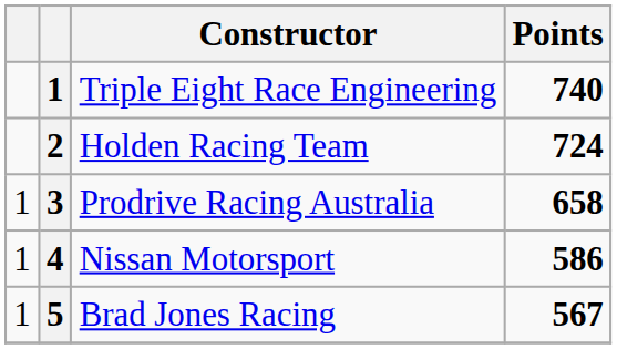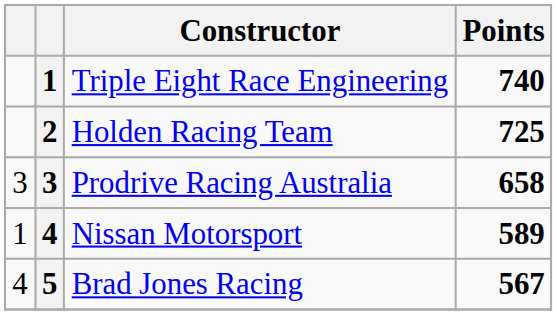Holden Racing Team | Points: 724 -> 725
Prodrive Racing Australia | column 1: 1 -> 3
Nissan Motorsport | Points: 586 -> 589
Brad Jones Racing | column 1: 1 -> 4
